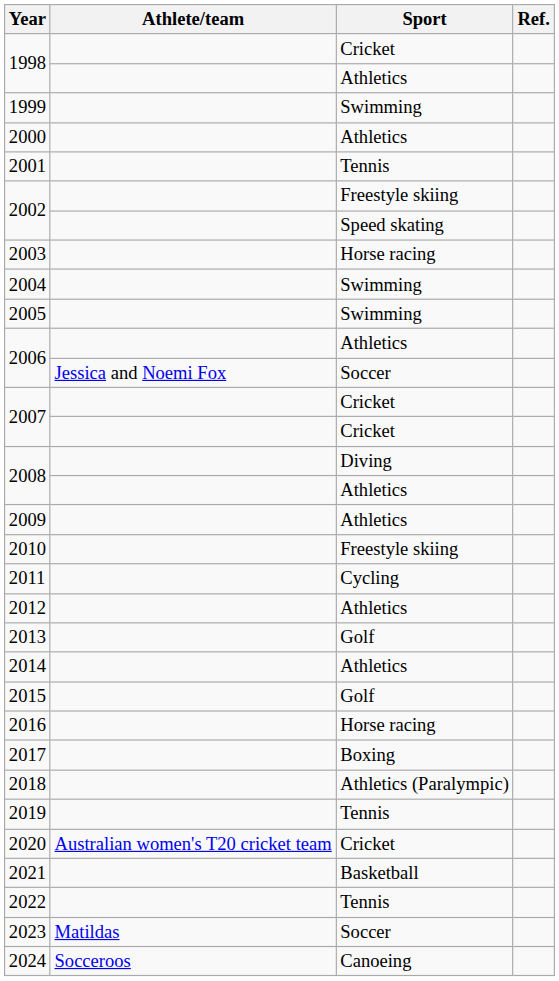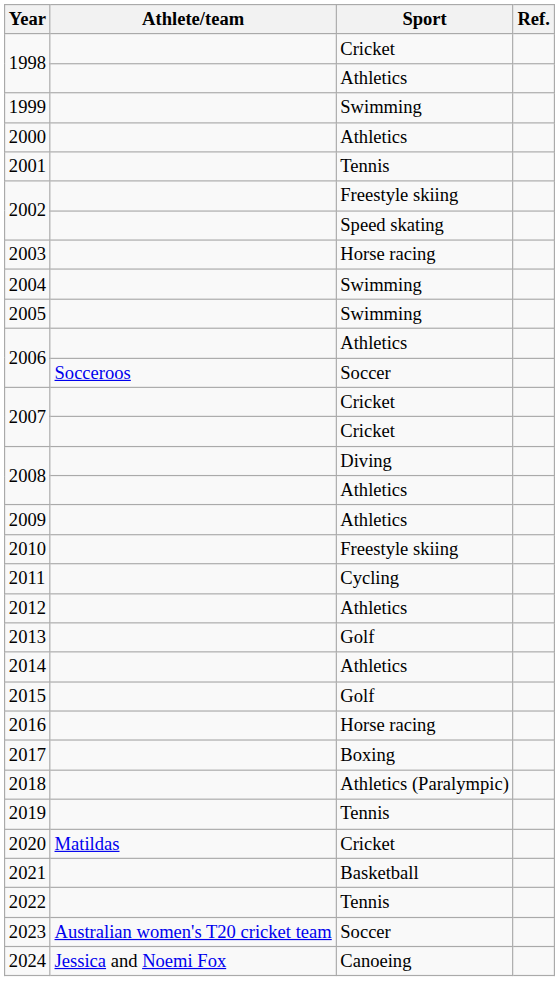2006 / Soccer | Athlete/team: Jessica and Noemi Fox -> Socceroos
2020 | Athlete/team: Australian women's T20 cricket team -> Matildas
2023 | Athlete/team: Matildas -> Australian women's T20 cricket team
2024 | Athlete/team: Socceroos -> Jessica and Noemi Fox
